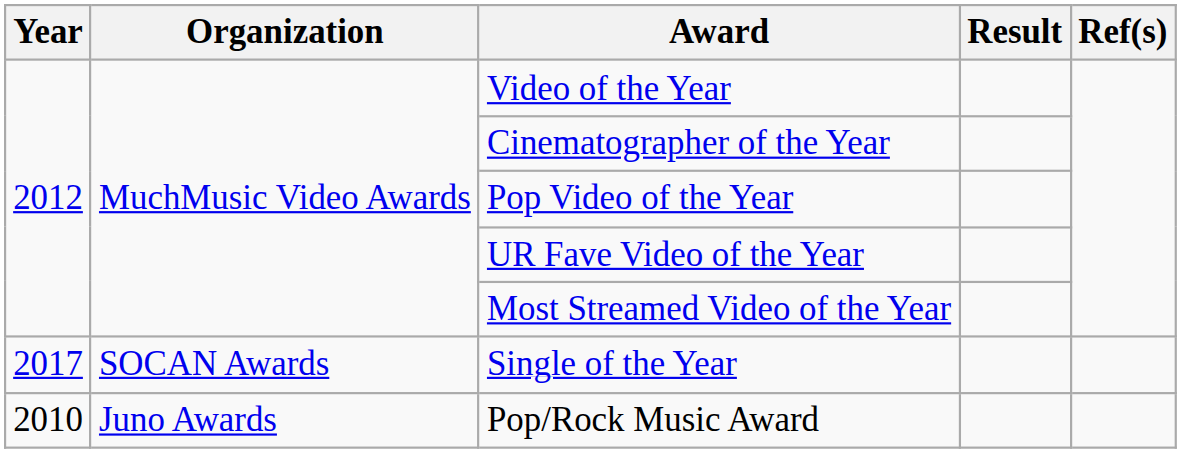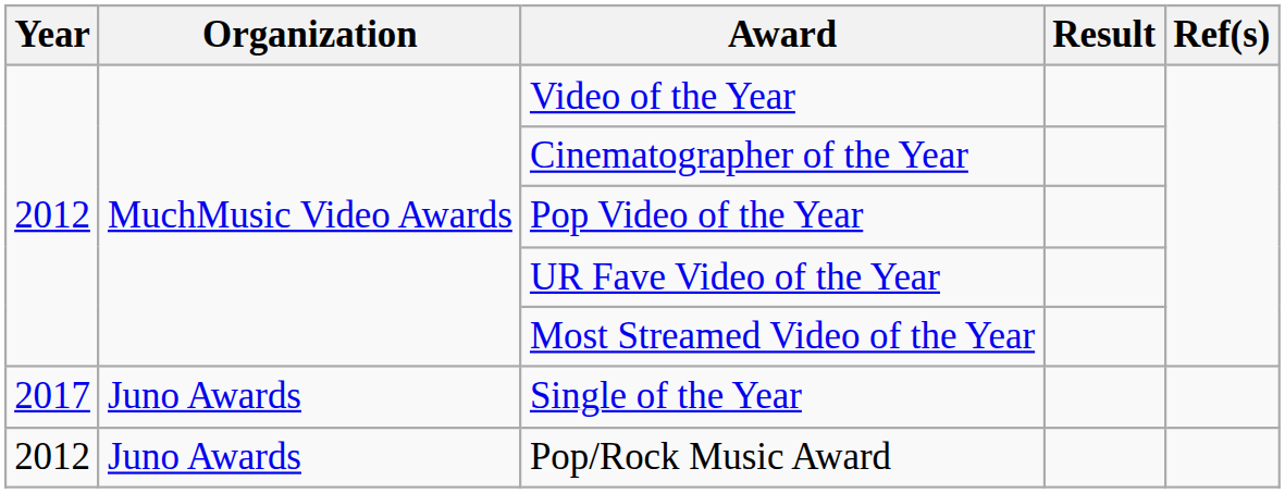Single of the Year | Organization: SOCAN Awards -> Juno Awards
Pop/Rock Music Award | Year: 2010 -> 2012
